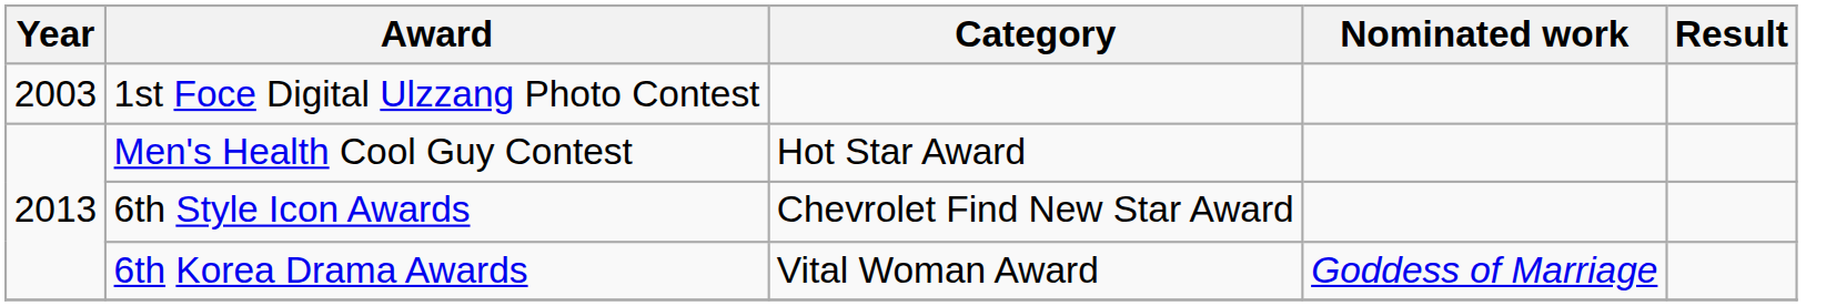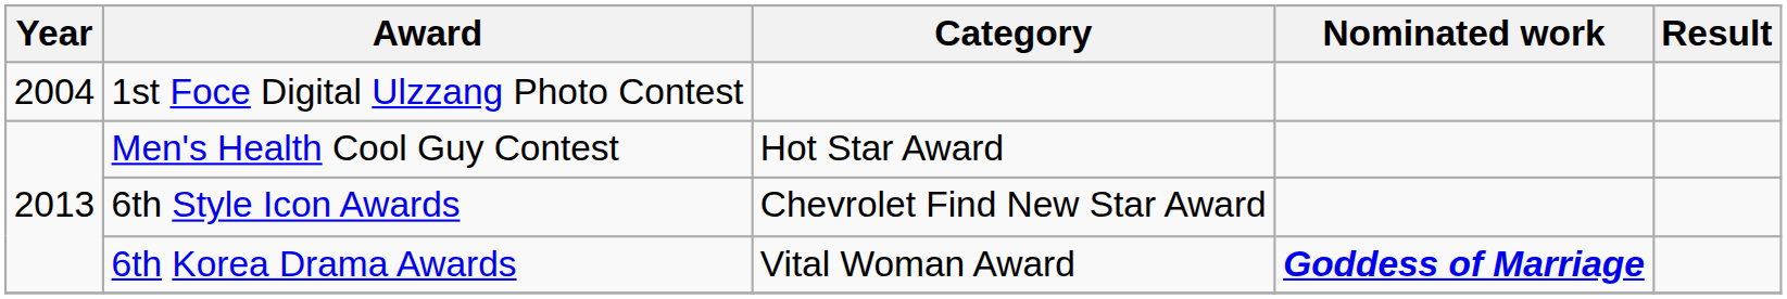1st Foce Digital Ulzzang Photo Contest | Year: 2003 -> 2004
6th Korea Drama Awards | Nominated work: normal -> bold
